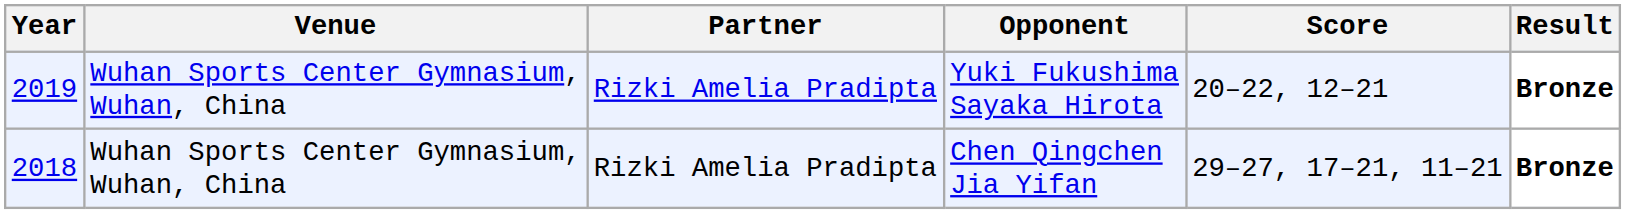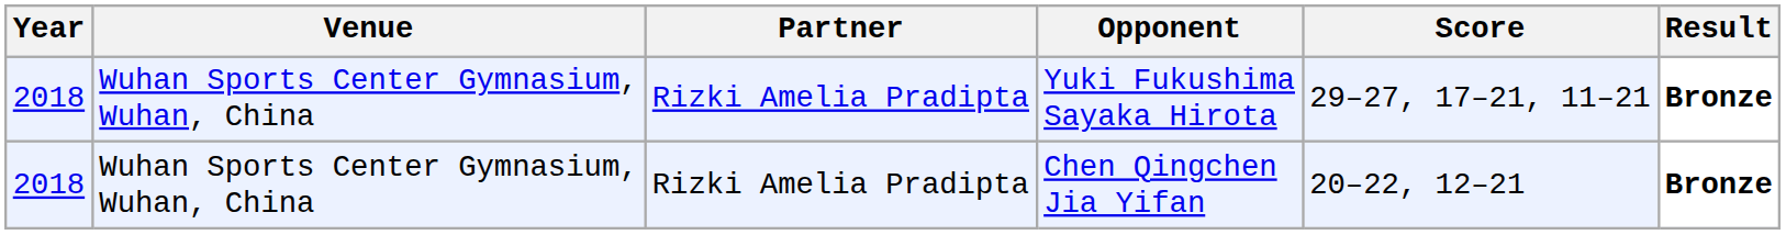Yuki Fukushima Sayaka Hirota | Year: 2019 -> 2018
Yuki Fukushima Sayaka Hirota | Score: 20–22, 12–21 -> 29–27, 17–21, 11–21
Chen Qingchen Jia Yifan | Score: 29–27, 17–21, 11–21 -> 20–22, 12–21
